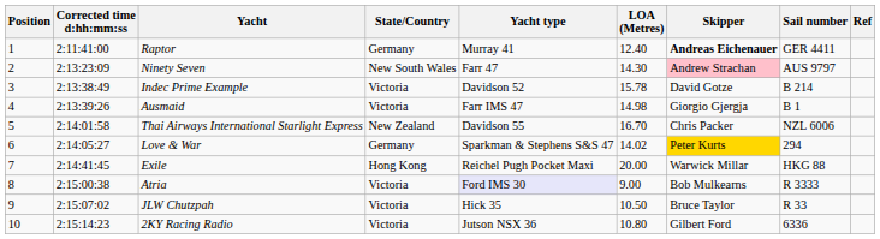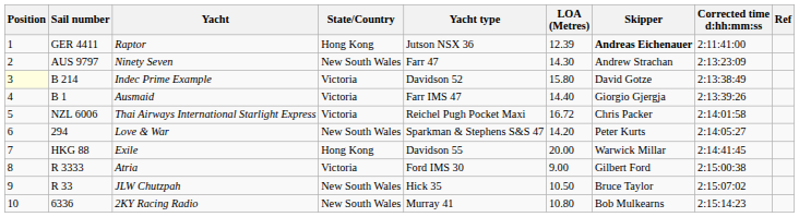columns swapped: Sail number <-> Corrected time d:hh:mm:ss
Raptor | State/Country: Germany -> Hong Kong
Raptor | Yacht type: Murray 41 -> Jutson NSX 36
Raptor | LOA (Metres): 12.40 -> 12.39
Ninety Seven | Skipper: pink background -> no background
Indec Prime Example | Position: no background -> lightyellow background
Indec Prime Example | LOA (Metres): 15.78 -> 15.80
Ausmaid | LOA (Metres): 14.98 -> 14.40
Thai Airways International Starlight Express | State/Country: New Zealand -> Victoria
Thai Airways International Starlight Express | Yacht type: Davidson 55 -> Reichel Pugh Pocket Maxi
Thai Airways International Starlight Express | LOA (Metres): 16.70 -> 16.72
Love & War | State/Country: Germany -> New South Wales
Love & War | LOA (Metres): 14.02 -> 14.20
Love & War | Skipper: gold background -> no background
Exile | Yacht type: Reichel Pugh Pocket Maxi -> Davidson 55
Atria | Yacht type: lavender background -> no background
Atria | Skipper: Bob Mulkearns -> Gilbert Ford
JLW Chutzpah | State/Country: Victoria -> New South Wales
2KY Racing Radio | State/Country: Victoria -> New South Wales
2KY Racing Radio | Yacht type: Jutson NSX 36 -> Murray 41
2KY Racing Radio | Skipper: Gilbert Ford -> Bob Mulkearns
